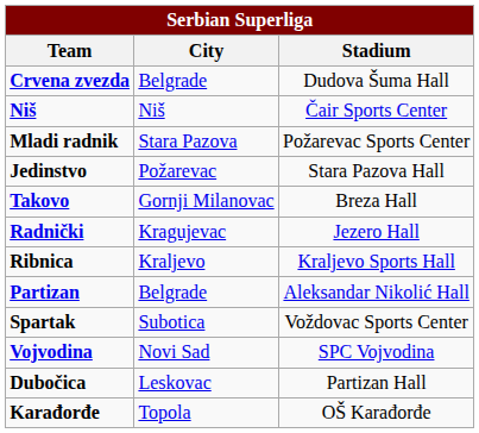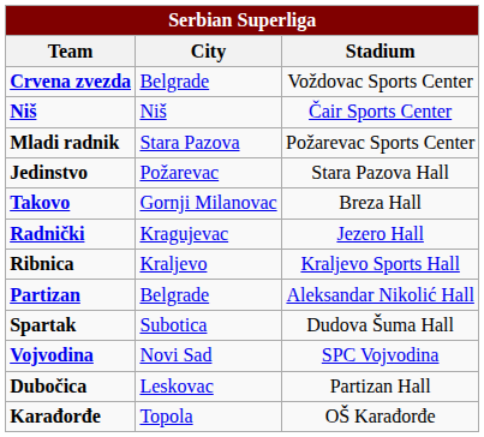Crvena zvezda | Stadium: Dudova Šuma Hall -> Voždovac Sports Center
Spartak | Stadium: Voždovac Sports Center -> Dudova Šuma Hall
